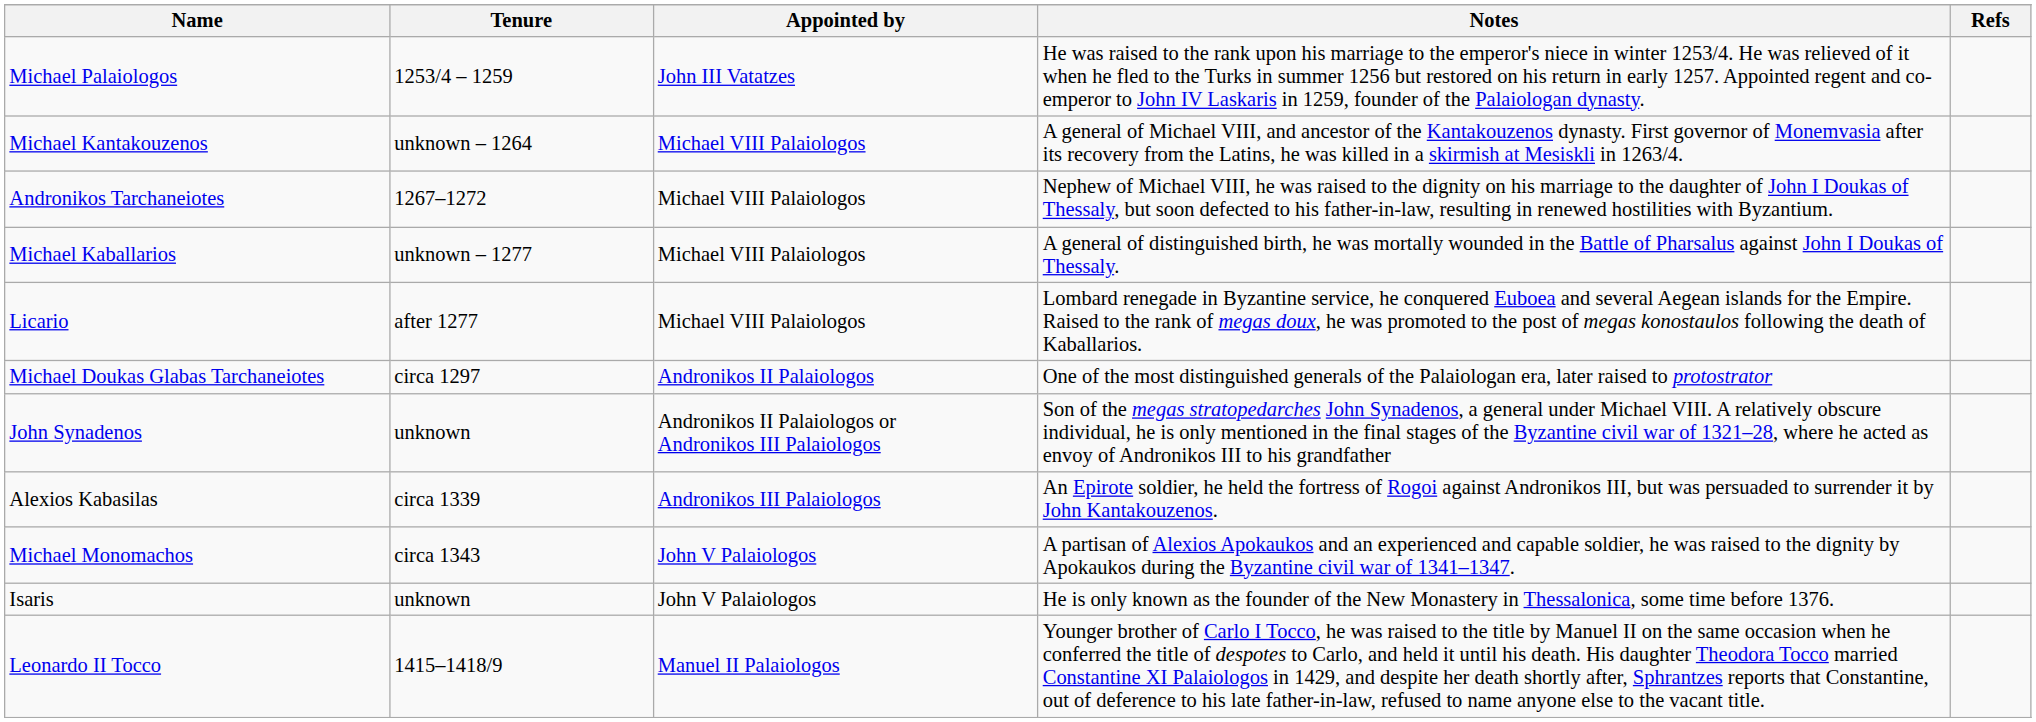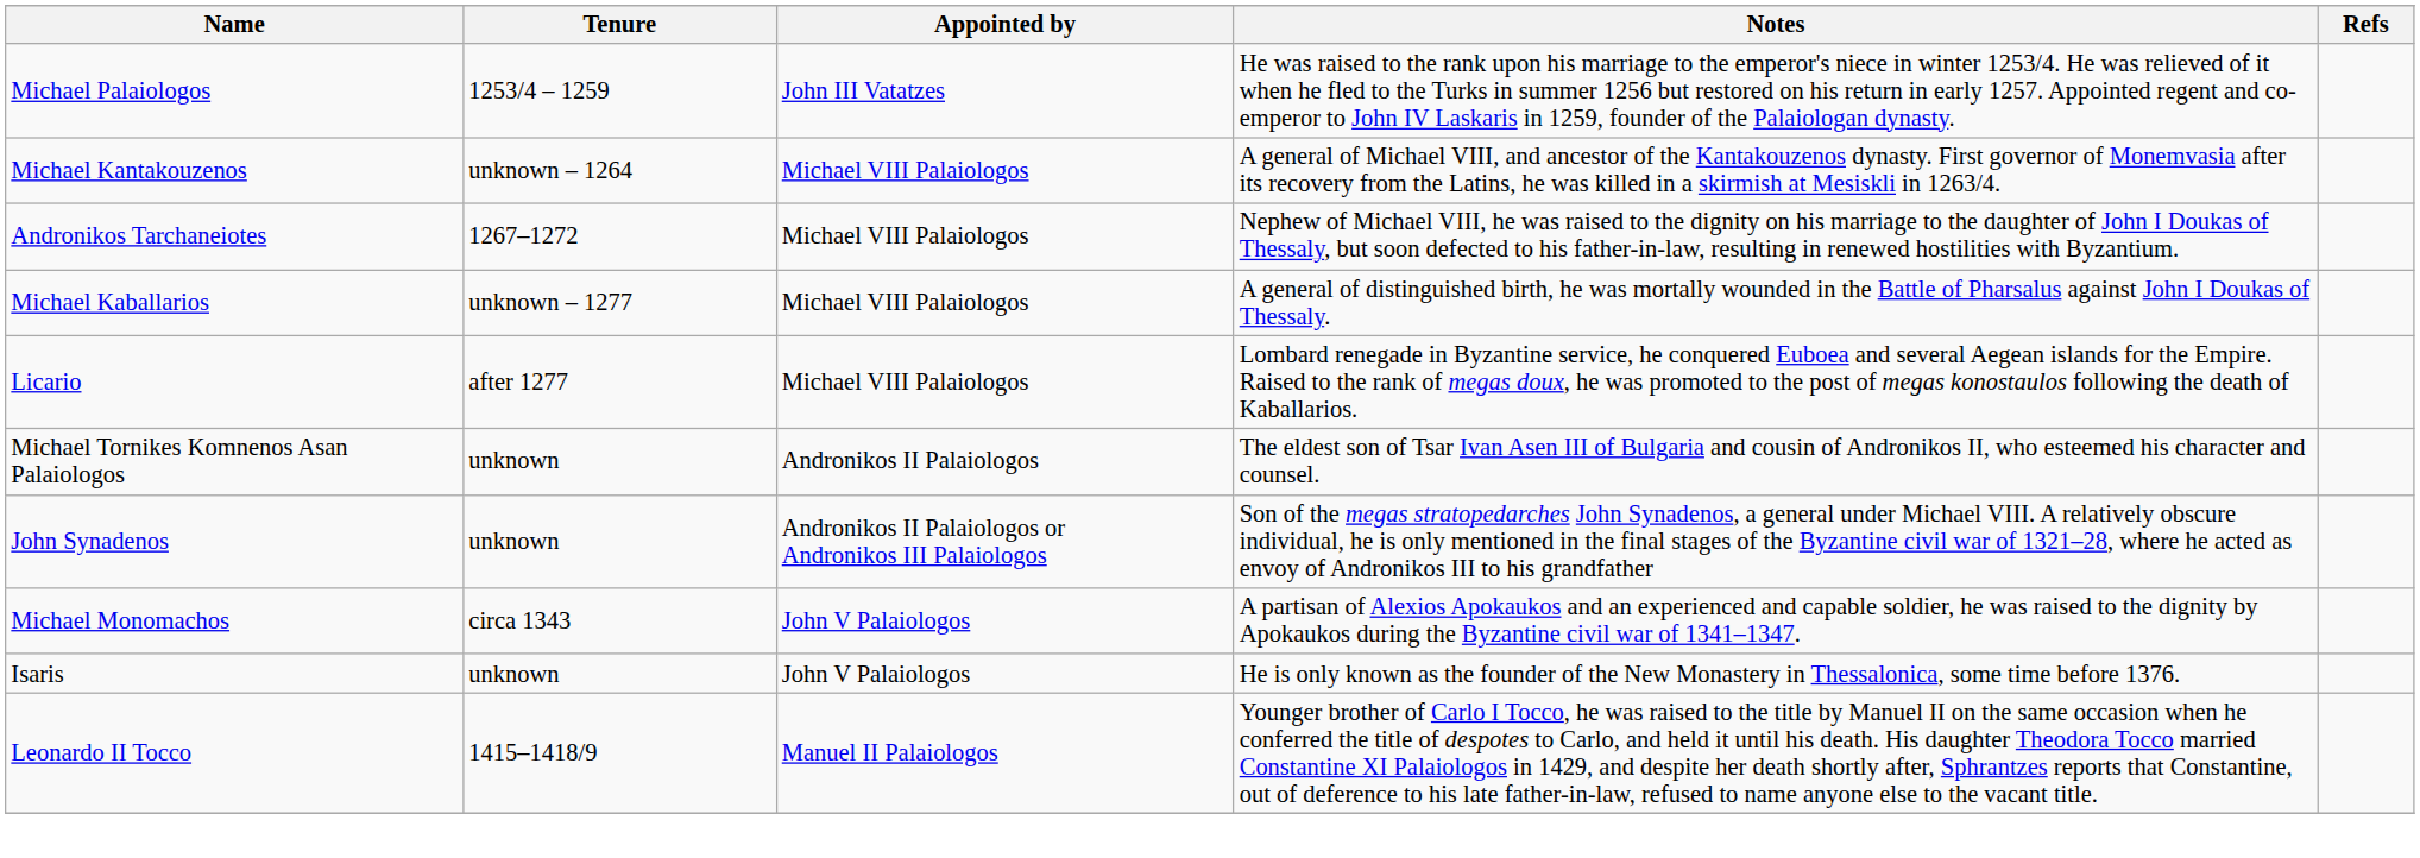- row: Michael Doukas Glabas Tarchaneiotes | circa 1297 | Andronikos II Palaiologos | One of the most distinguished generals of the Palaiologan era, later raised to protostrator
+ row: Michael Tornikes Komnenos Asan Palaiologos | unknown | Andronikos II Palaiologos | The eldest son of Tsar Ivan Asen III of Bulgaria and cousin of Andronikos II, who esteemed his character and counsel.
- row: Alexios Kabasilas | circa 1339 | Andronikos III Palaiologos | An Epirote soldier, he held the fortress of Rogoi against Andronikos III, but was persuaded to surrender it by John Kantakouzenos.
